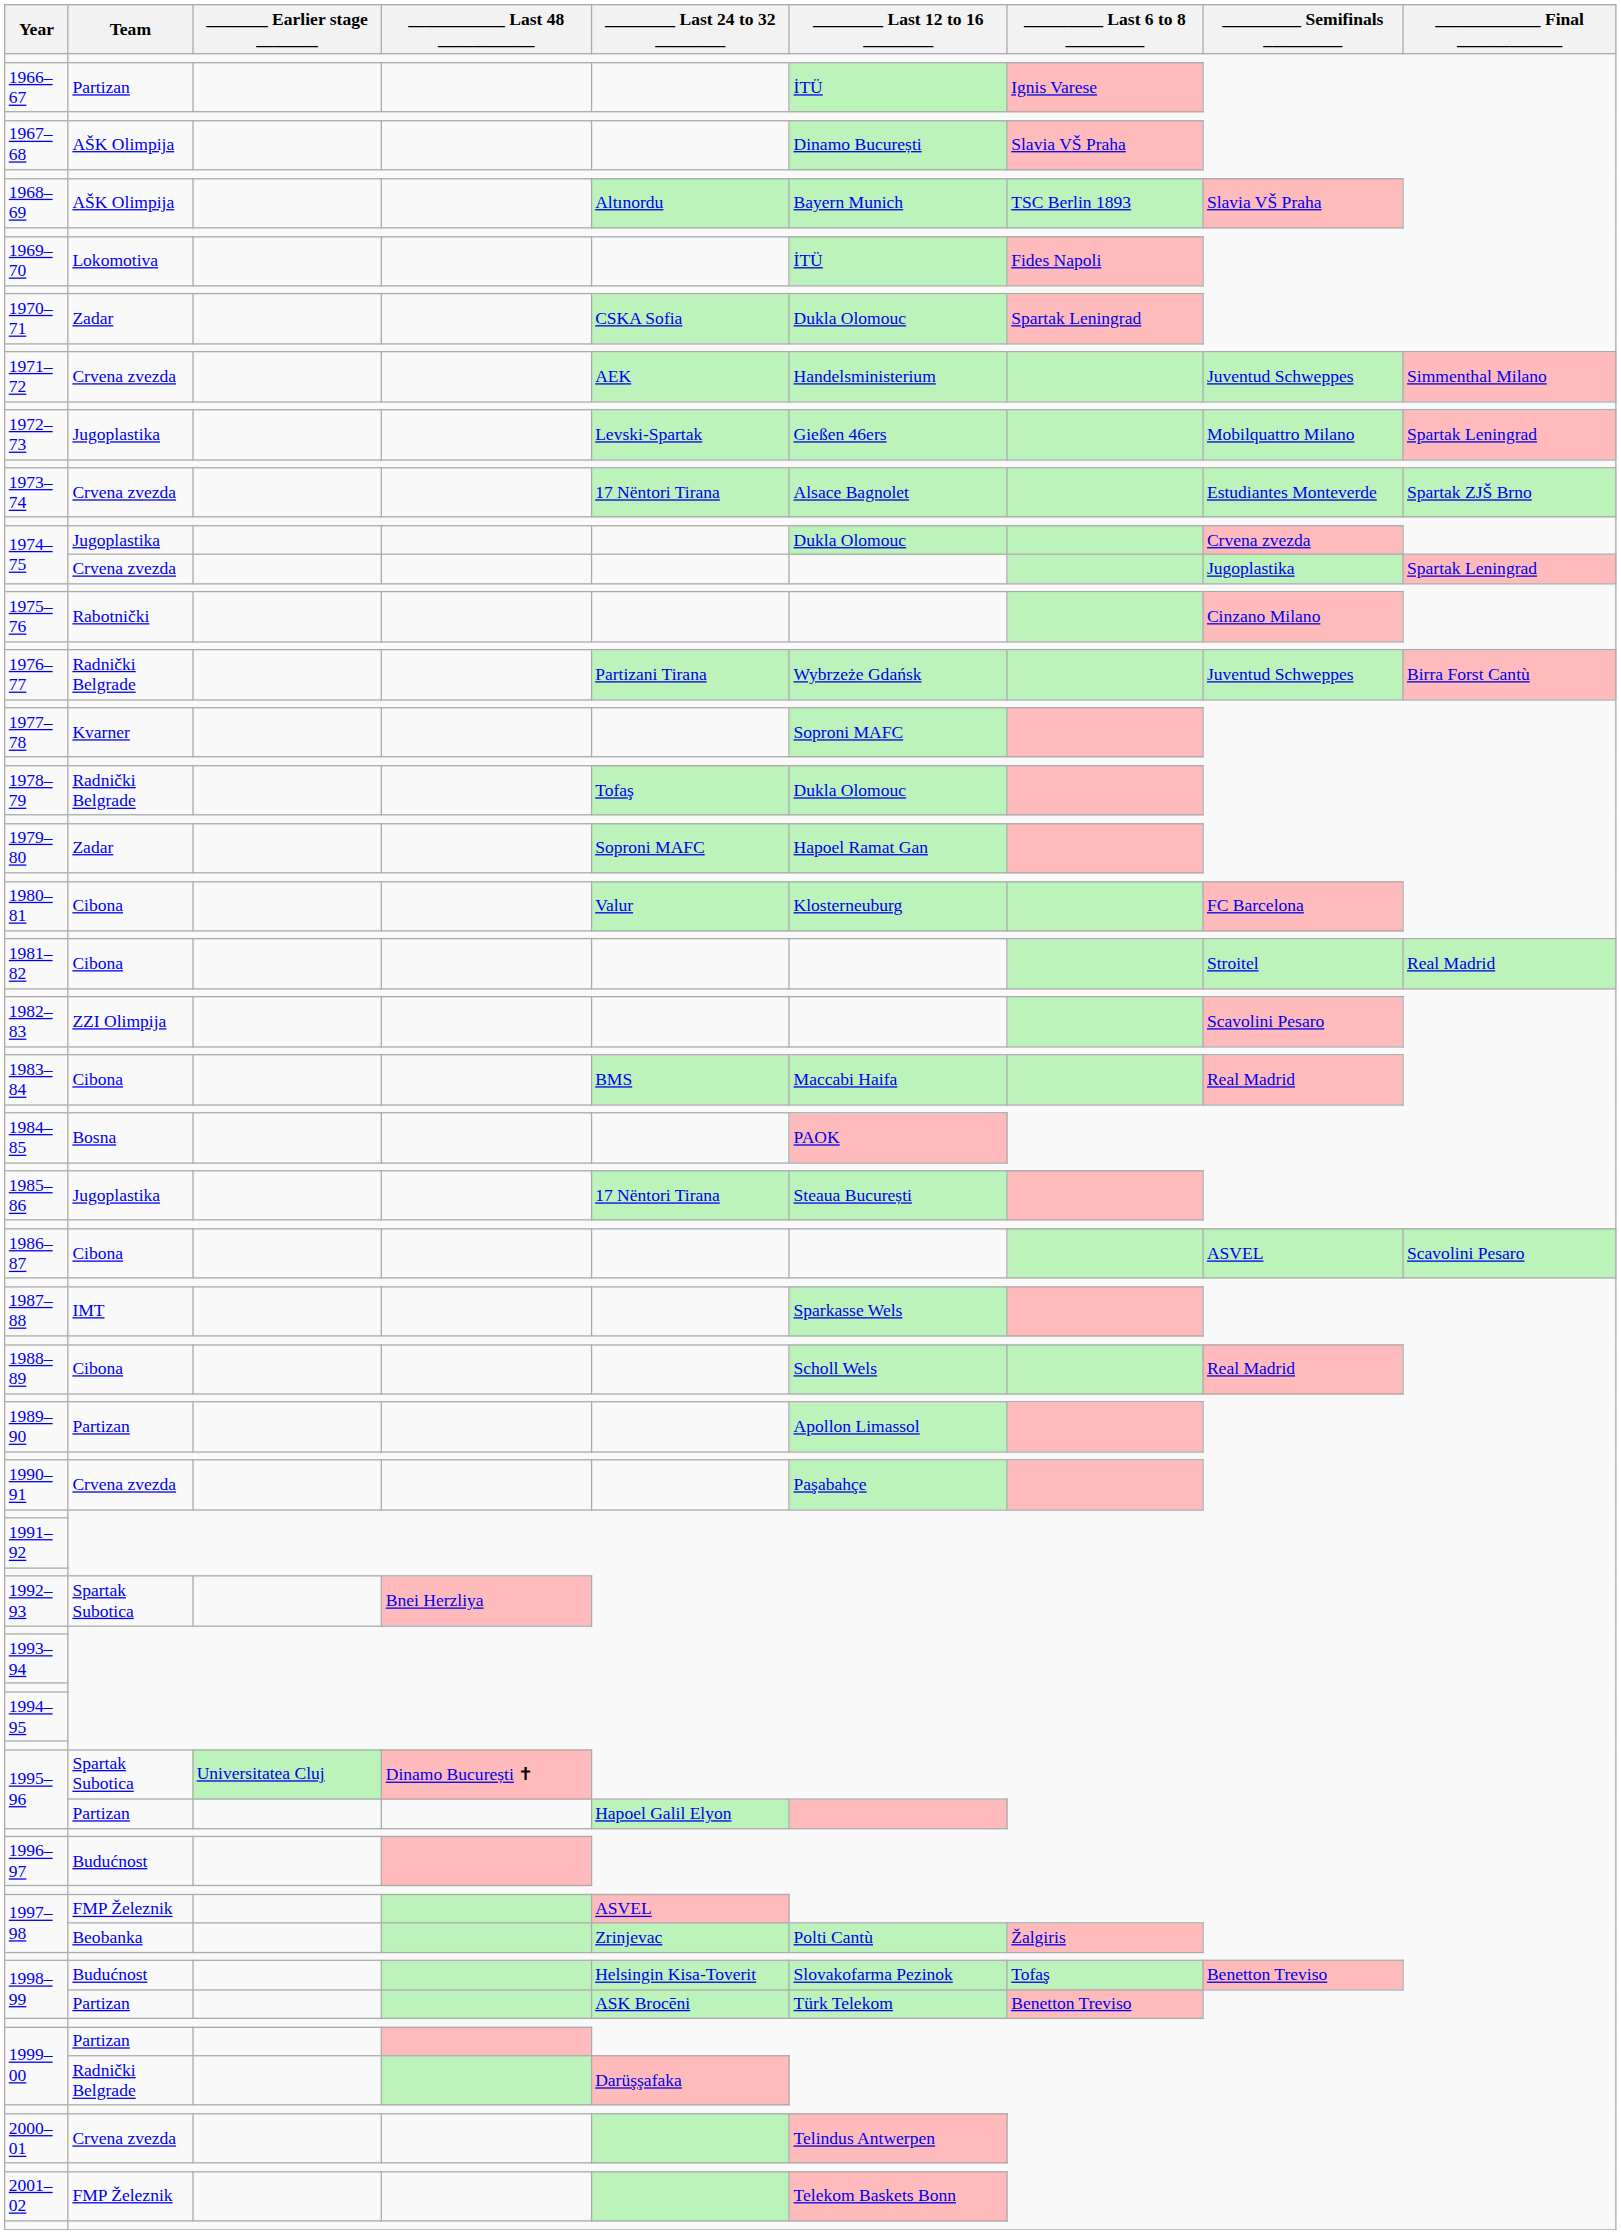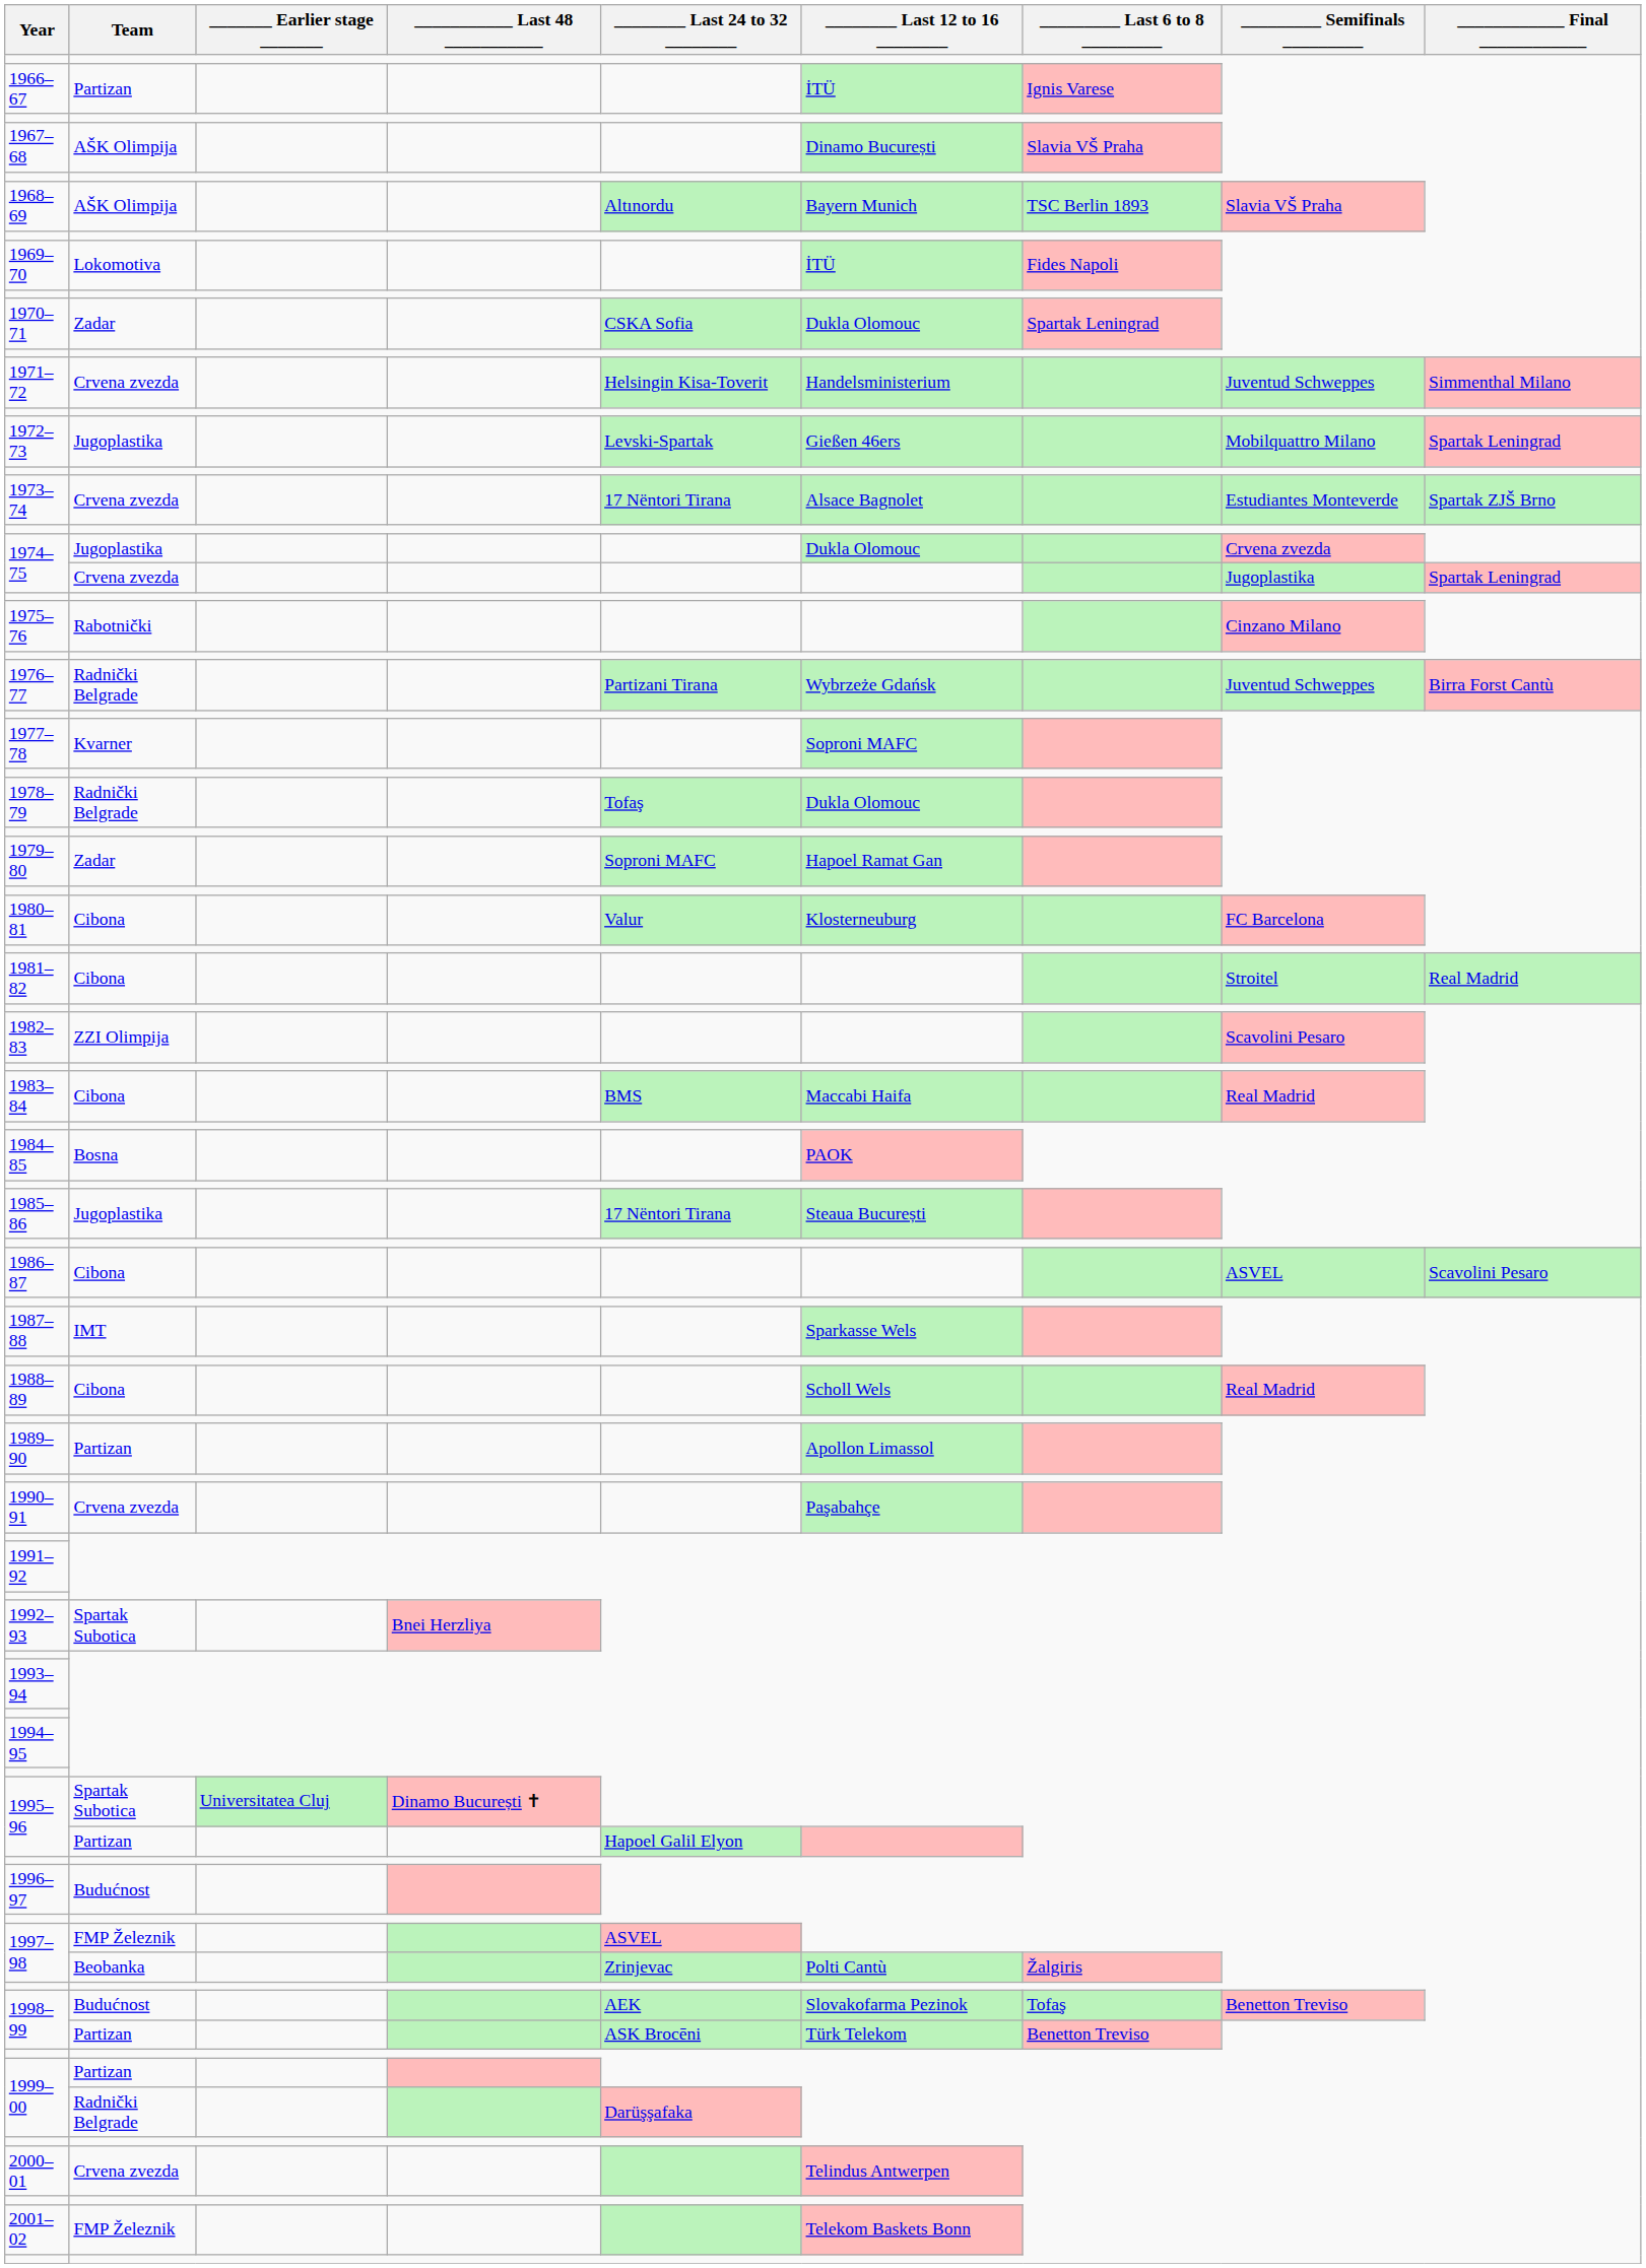1971–72 | ________ Last 24 to 32 ________: AEK -> Helsingin Kisa-Toverit
1998–99 / Budućnost | ________ Last 24 to 32 ________: Helsingin Kisa-Toverit -> AEK
